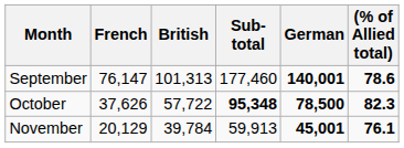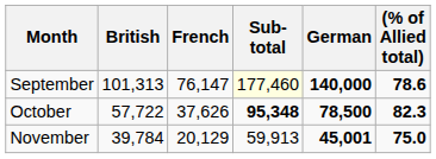columns swapped: British <-> French
September | Sub- total: no background -> lightyellow background
September | German: 140,001 -> 140,000
November | (% of Allied total): 76.1 -> 75.0
